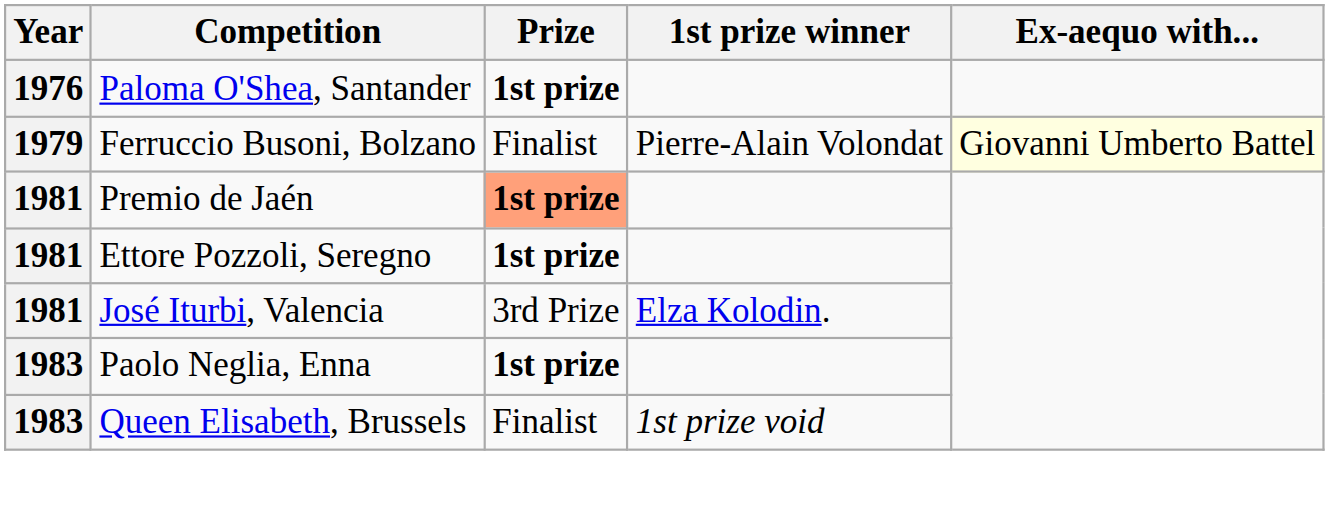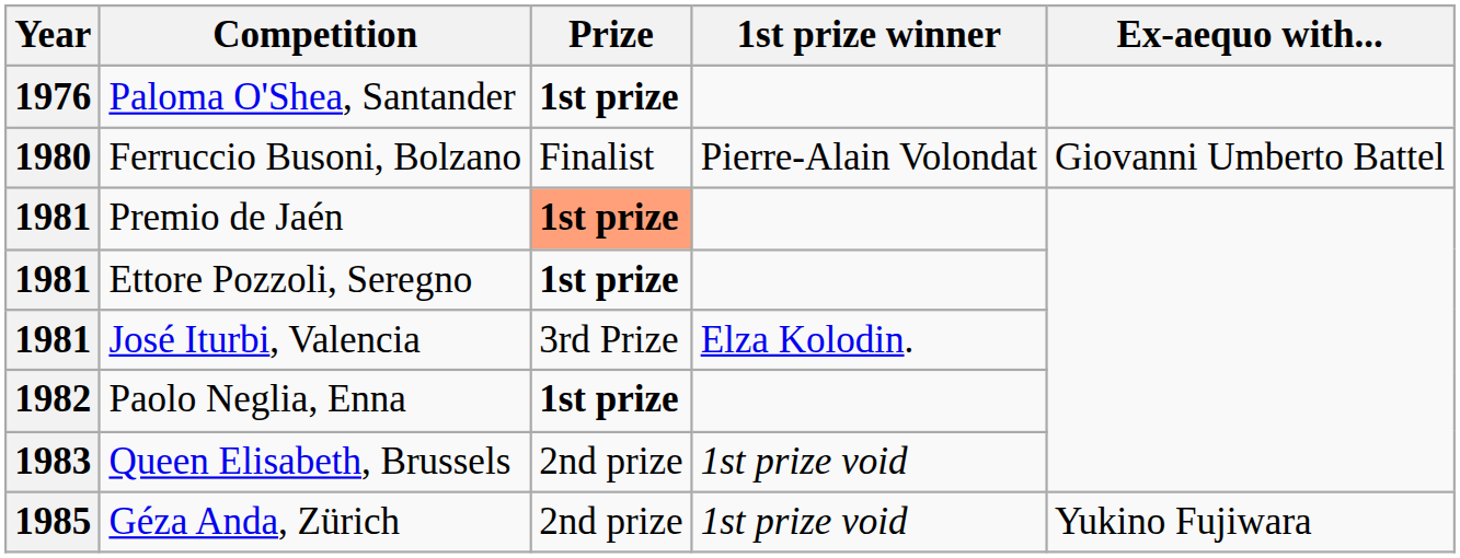Ferruccio Busoni, Bolzano | Year: 1979 -> 1980
Ferruccio Busoni, Bolzano | Ex-aequo with...: lightyellow background -> no background
Paolo Neglia, Enna | Year: 1983 -> 1982
Queen Elisabeth, Brussels | Prize: Finalist -> 2nd prize
+ row: 1985 | Géza Anda, Zürich | 2nd prize | 1st prize void | Yukino Fujiwara
